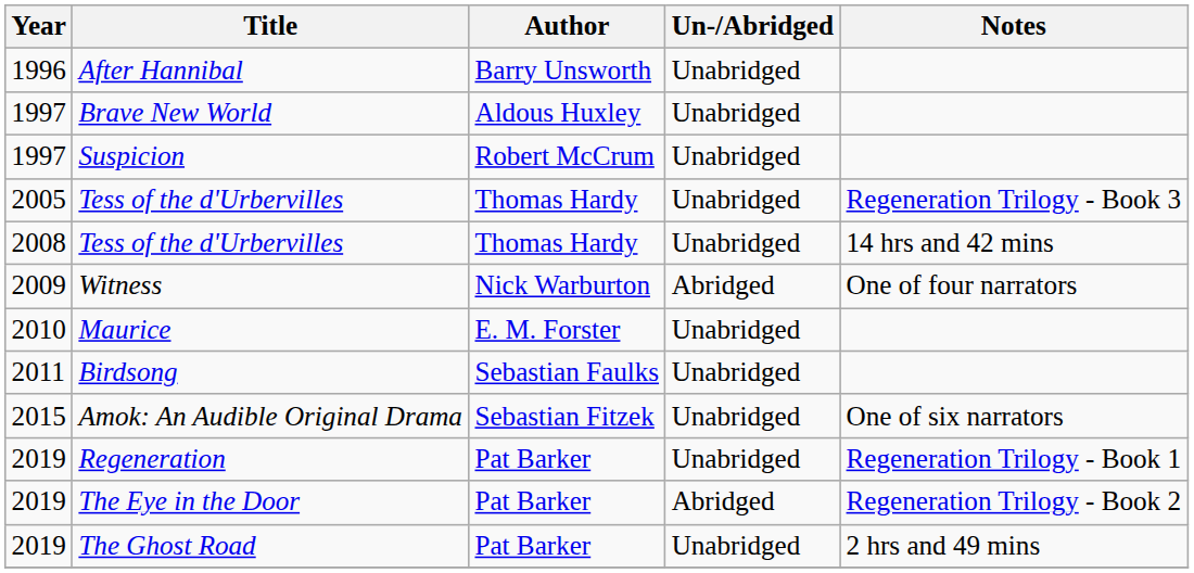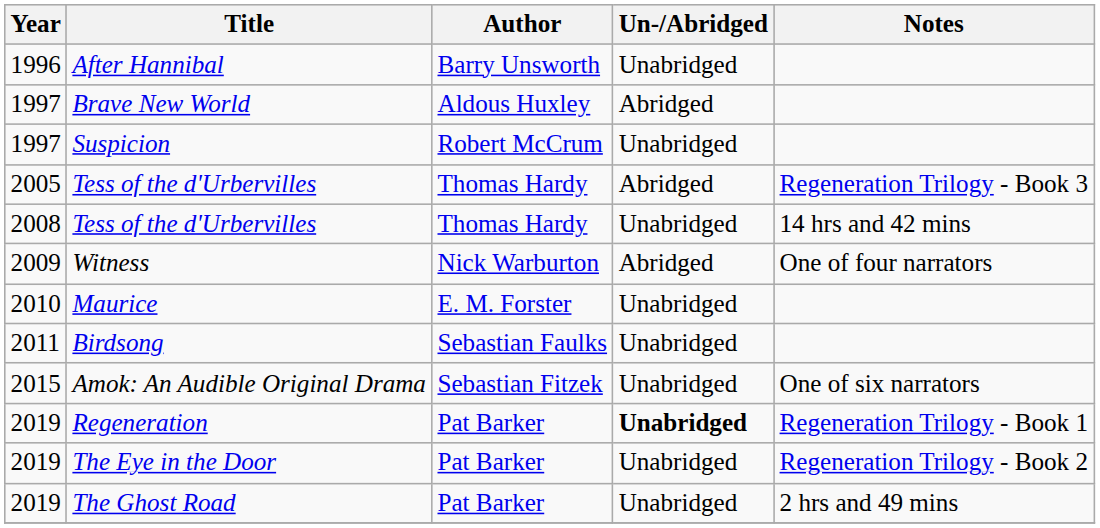Brave New World | Un-/Abridged: Unabridged -> Abridged
2005 / Tess of the d'Urbervilles | Un-/Abridged: Unabridged -> Abridged
Regeneration | Un-/Abridged: normal -> bold
The Eye in the Door | Un-/Abridged: Abridged -> Unabridged
